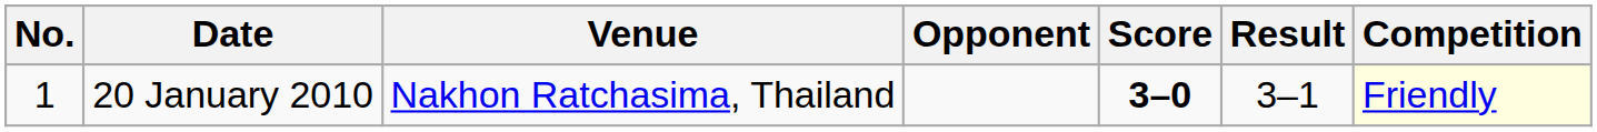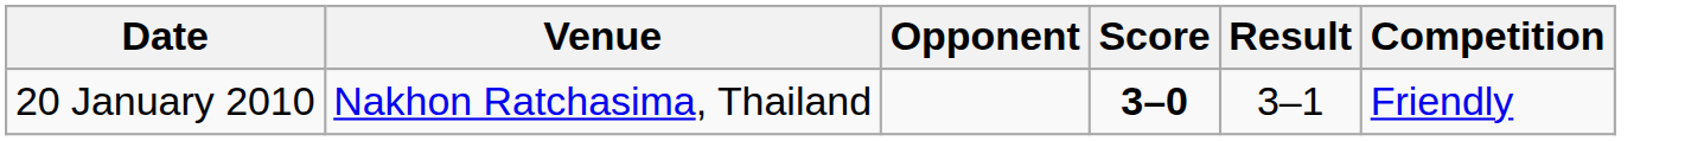- column: No. | 1
20 January 2010 | Competition: lightyellow background -> no background
